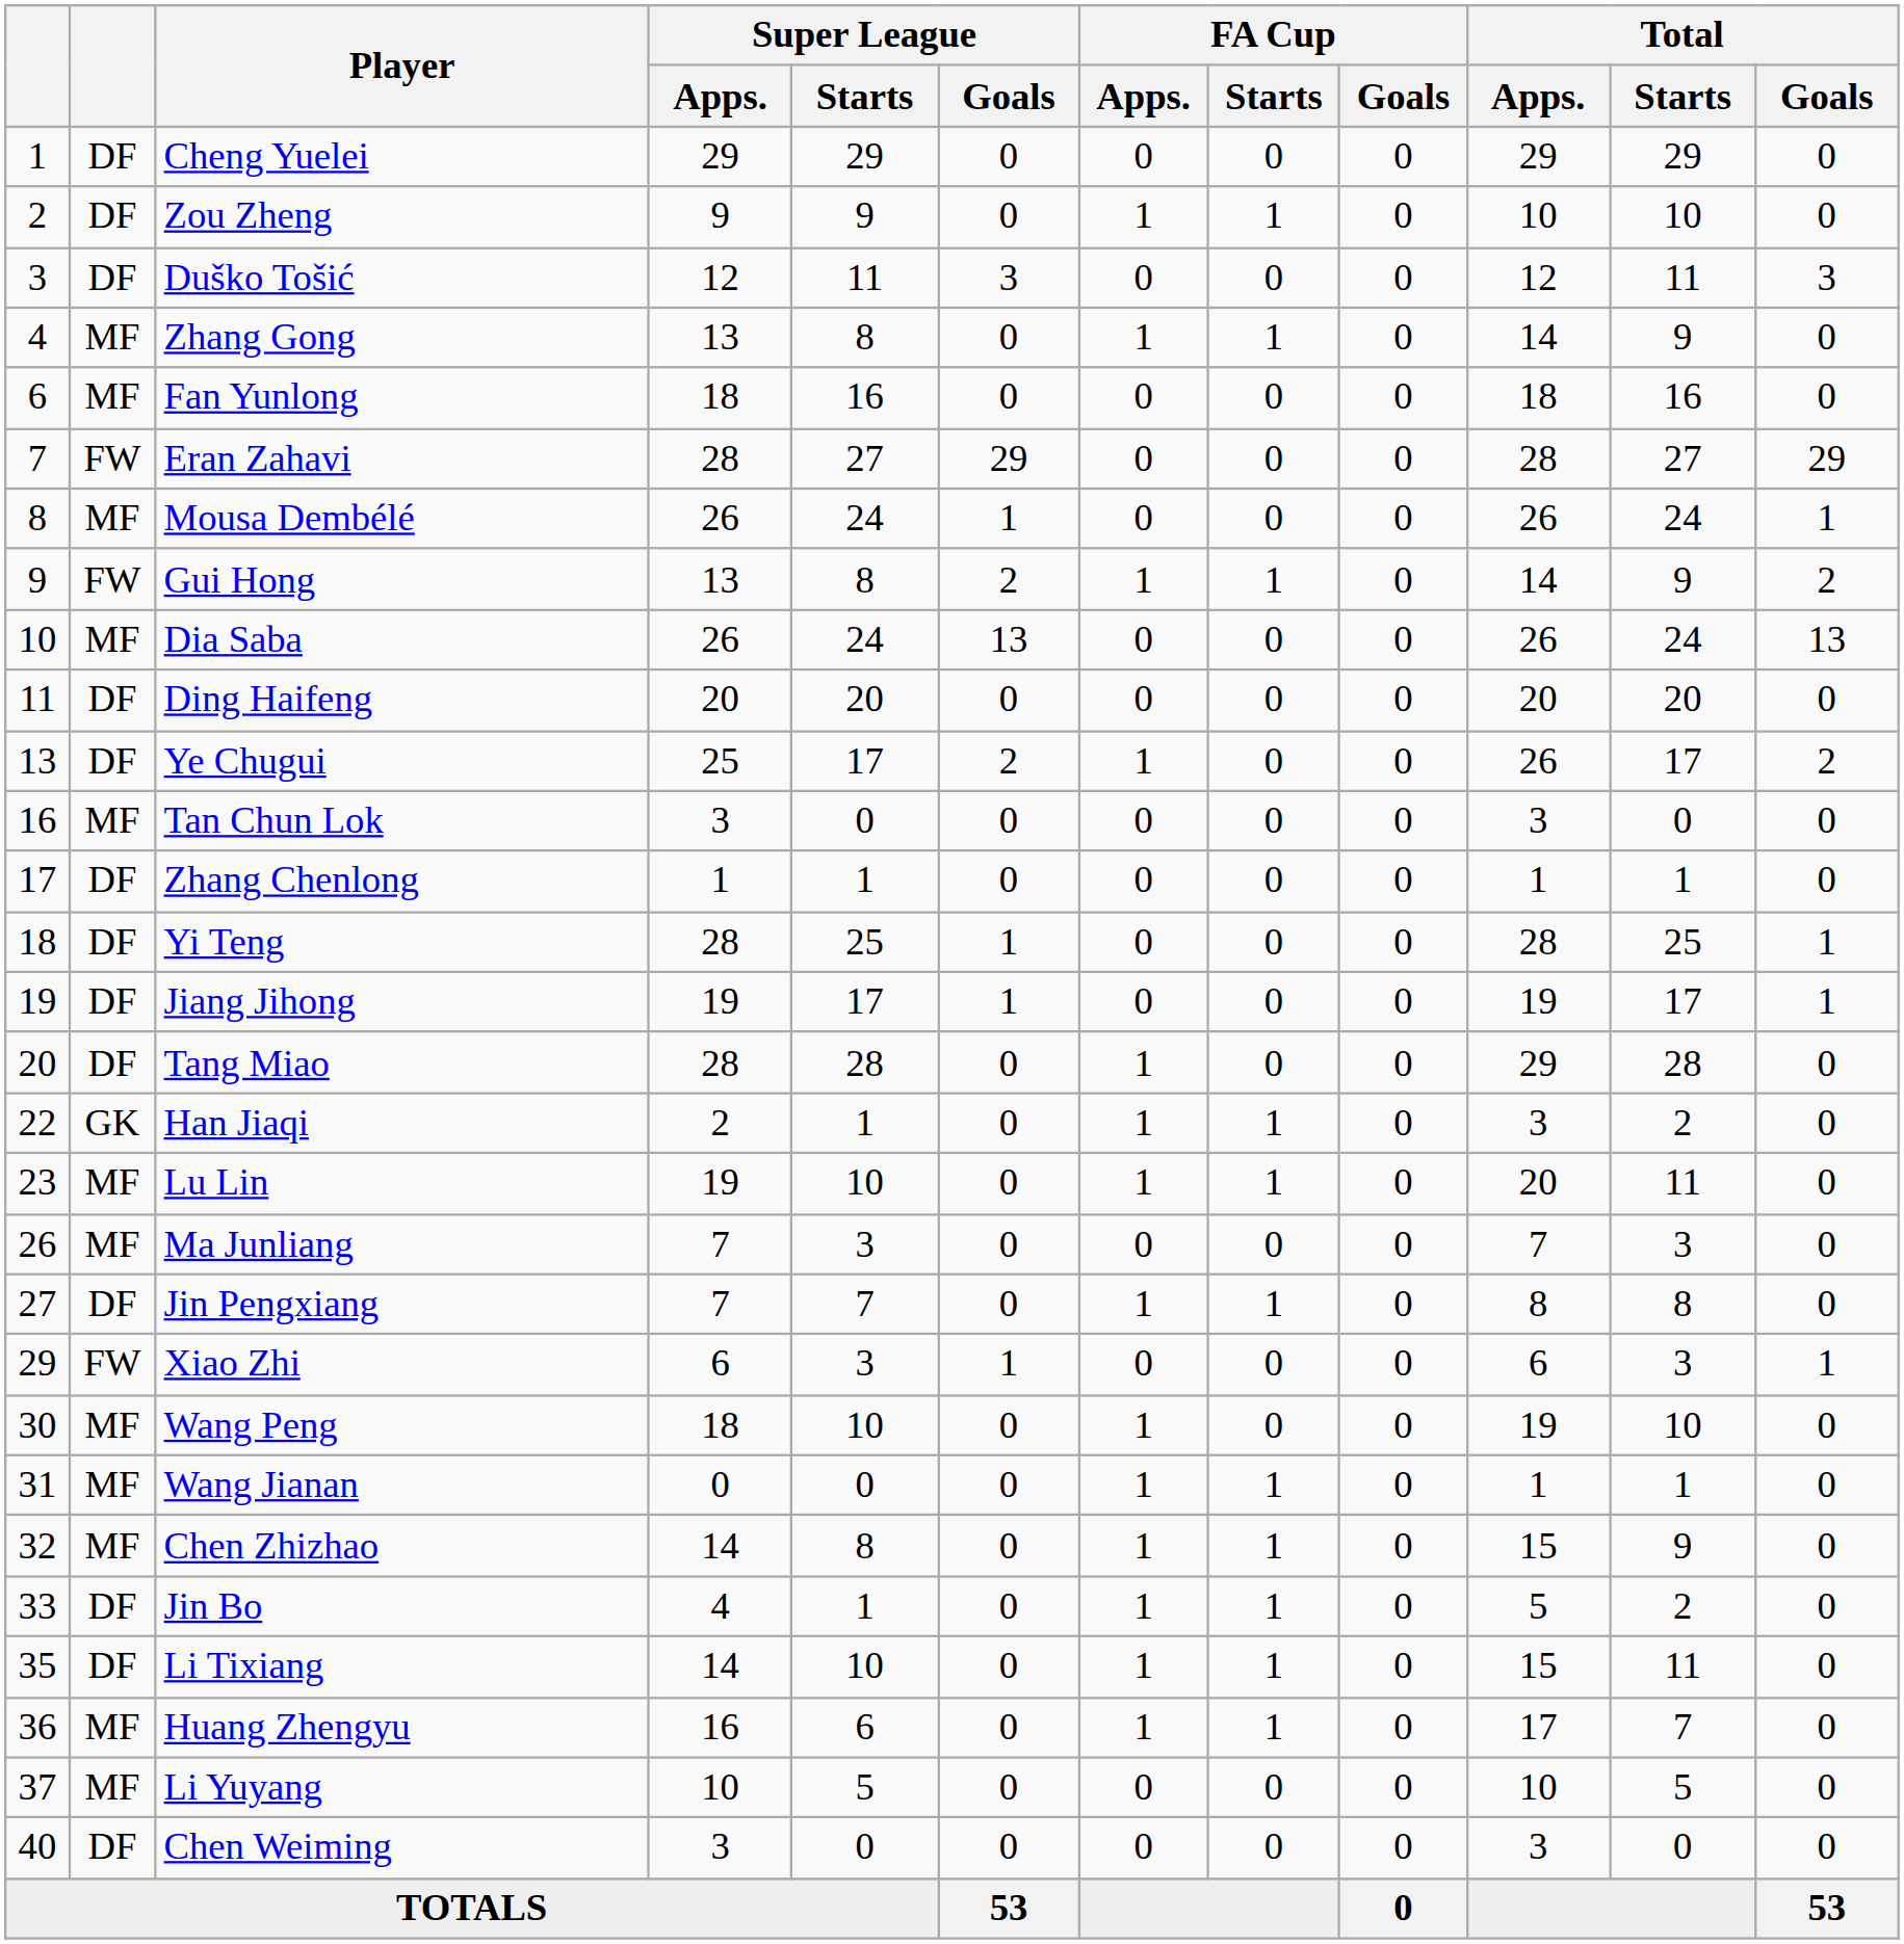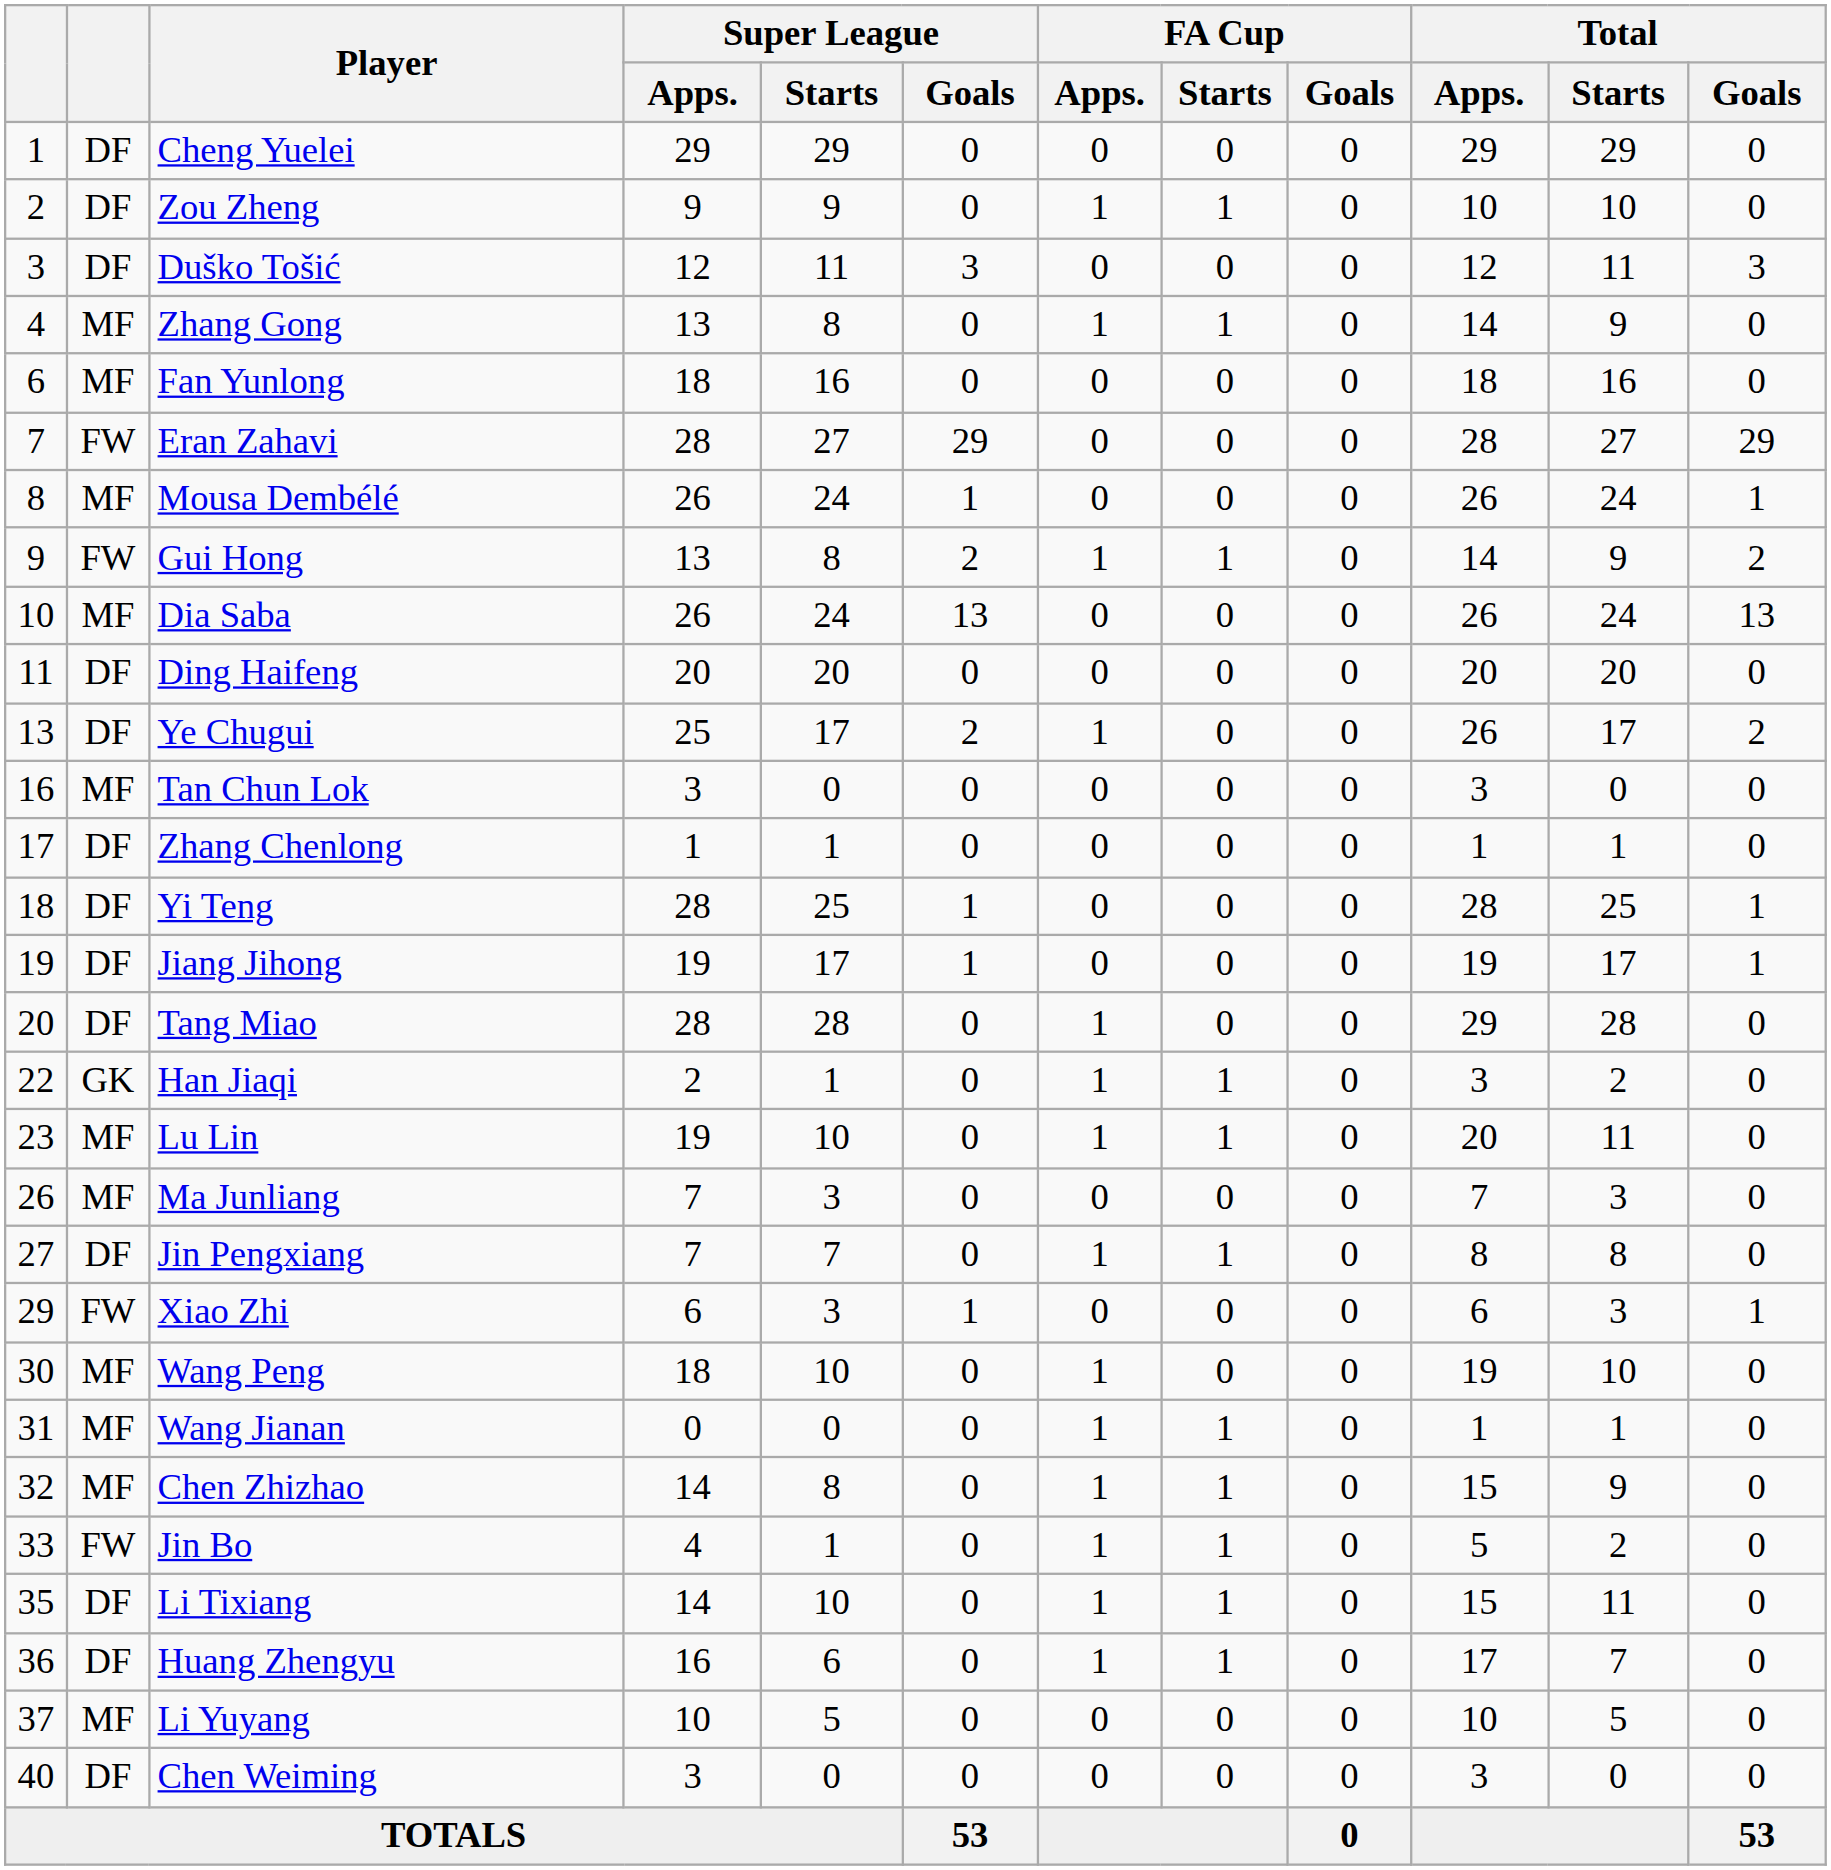Jin Bo | column 2: DF -> FW
Huang Zhengyu | column 2: MF -> DF
